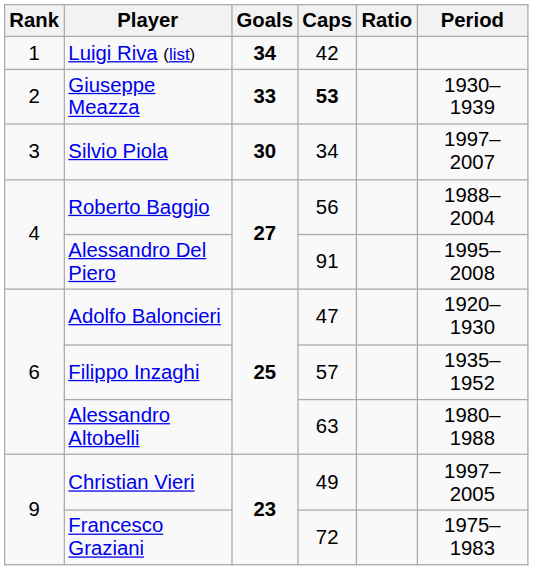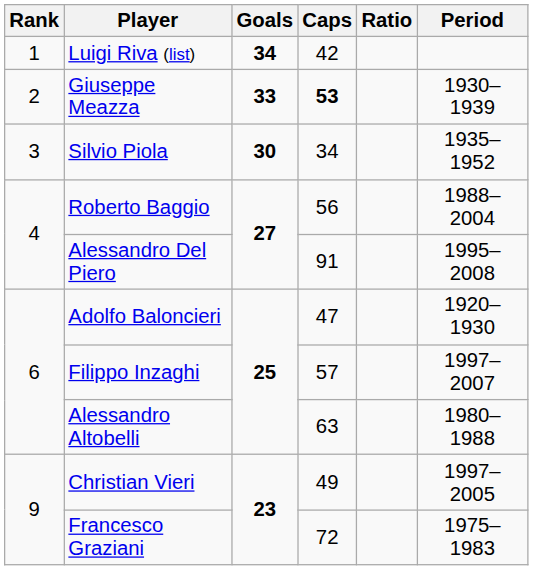Silvio Piola | Period: 1997–2007 -> 1935–1952
Filippo Inzaghi | Period: 1935–1952 -> 1997–2007
